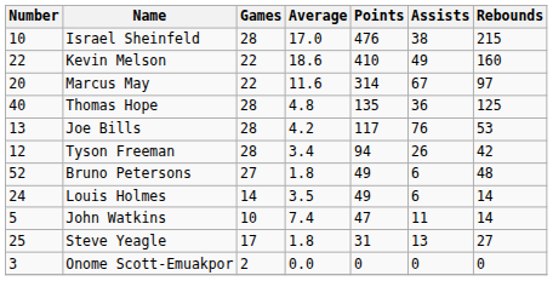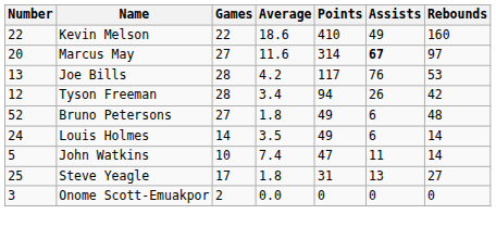- row: 10 | Israel Sheinfeld | 28 | 17.0 | 476 | 38 | 215
Marcus May | Games: 22 -> 27
Marcus May | Assists: normal -> bold
- row: 40 | Thomas Hope | 28 | 4.8 | 135 | 36 | 125
